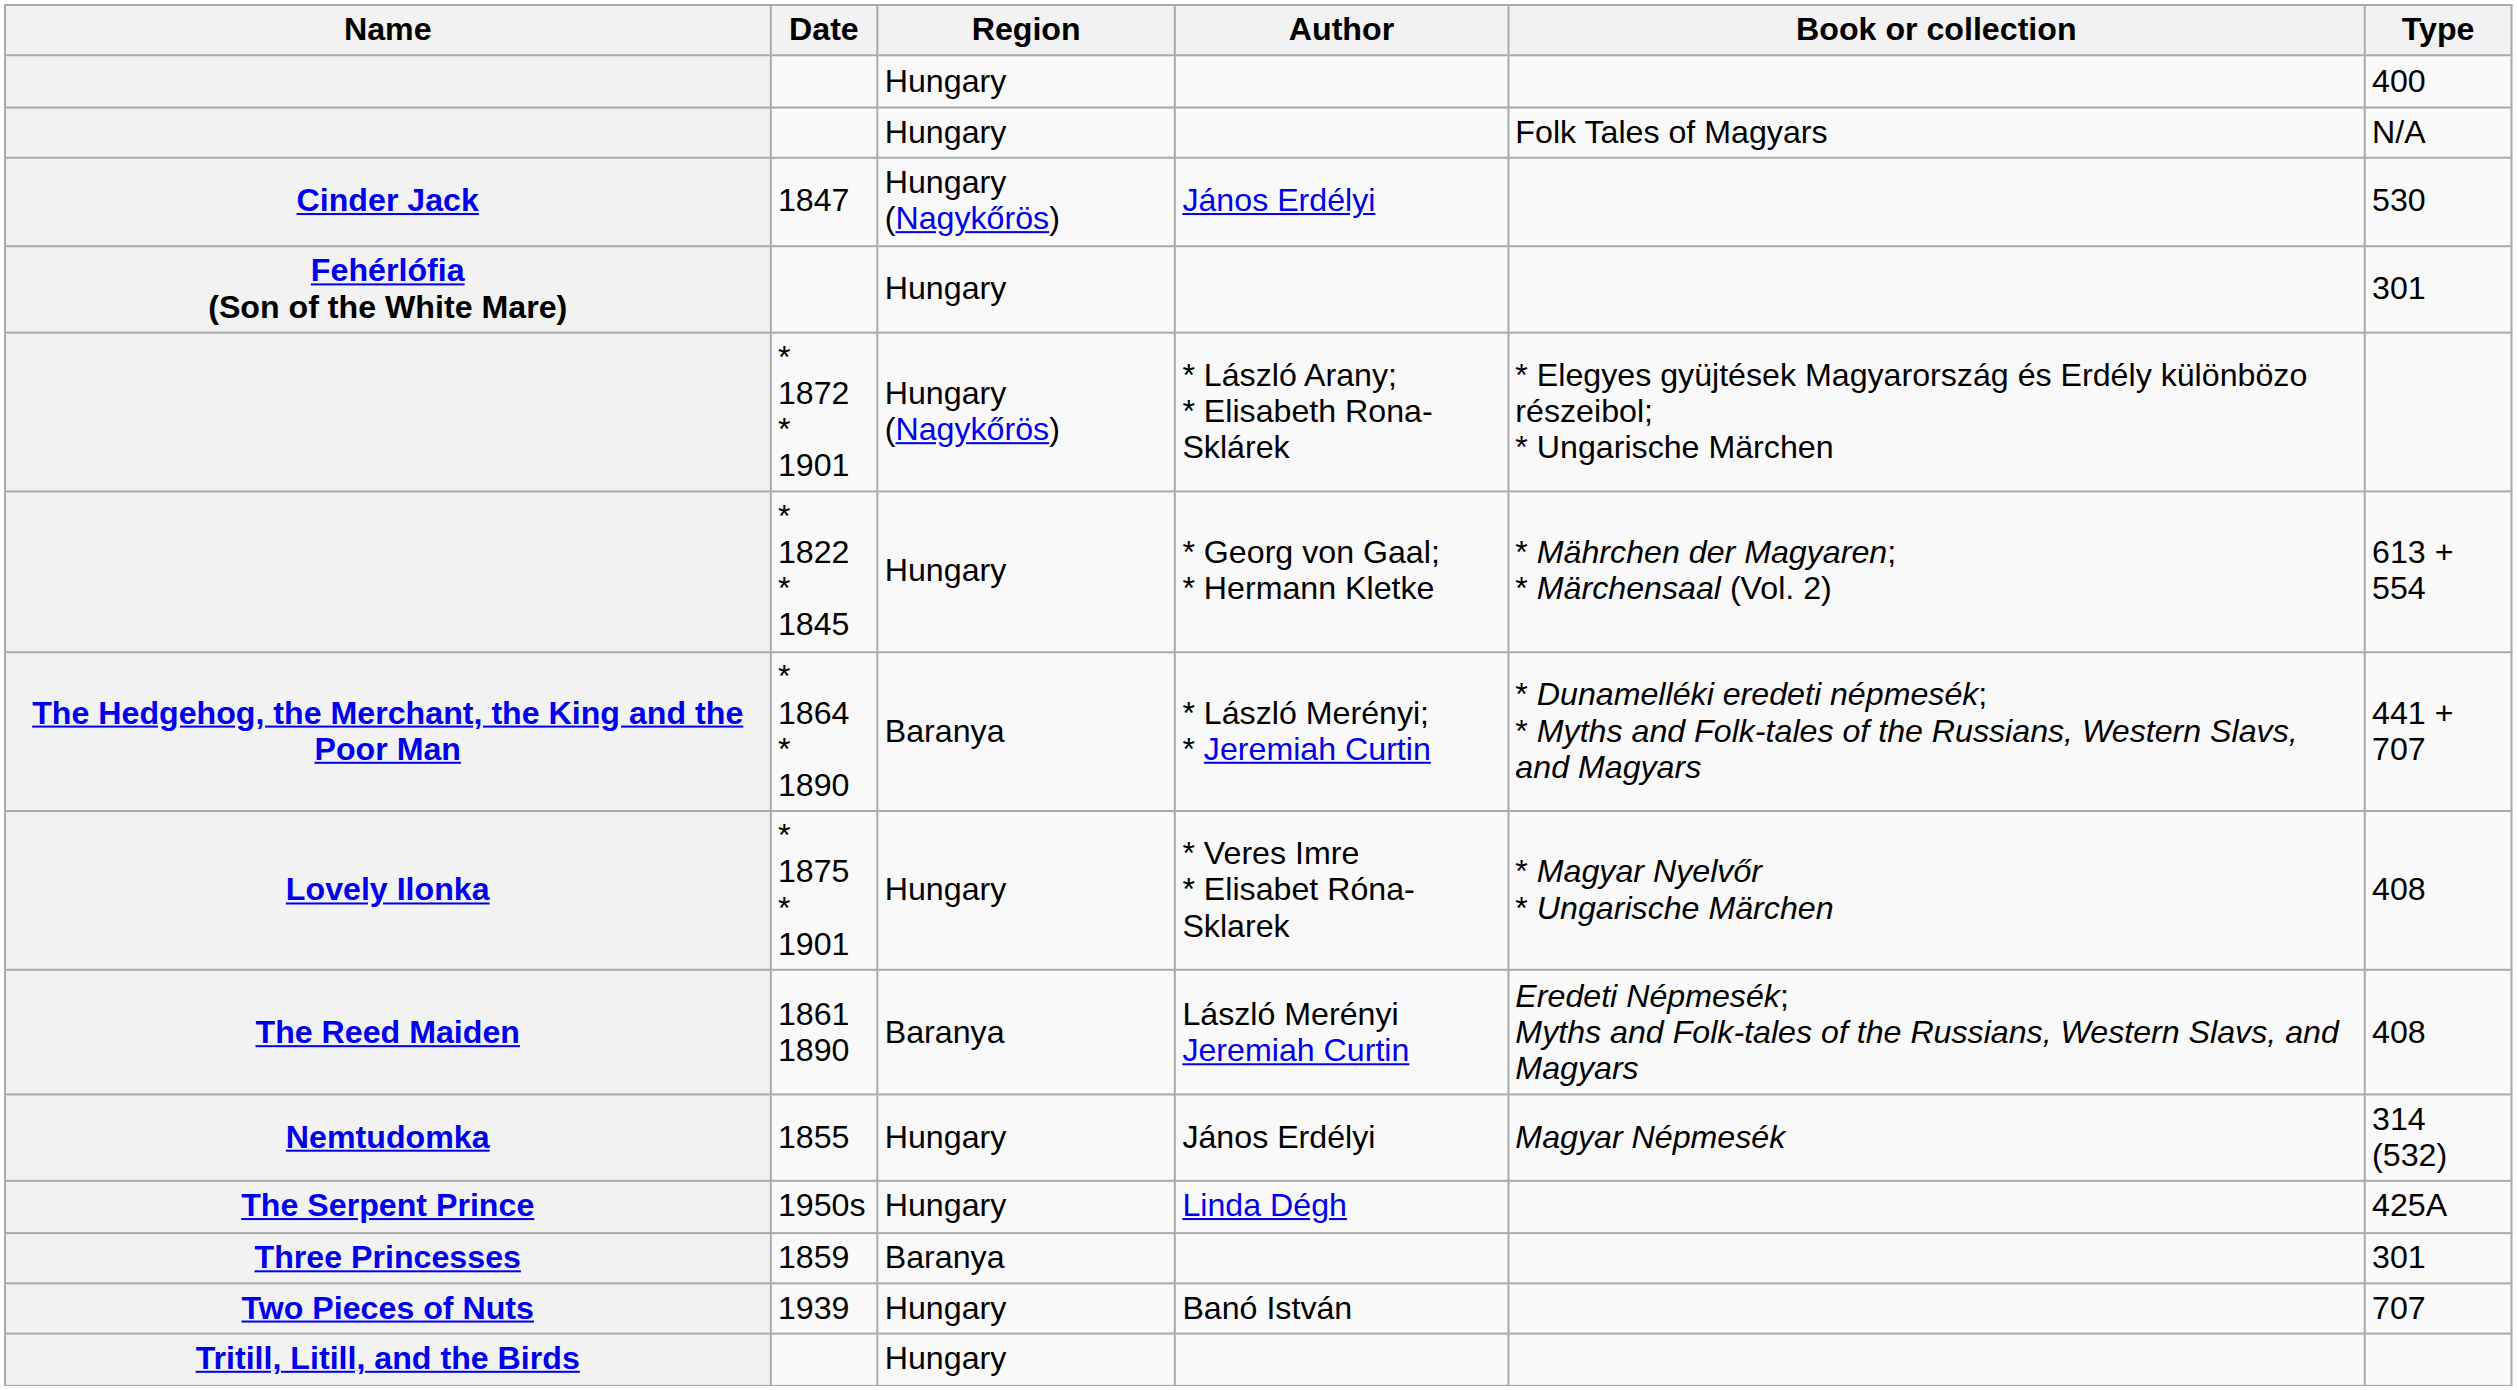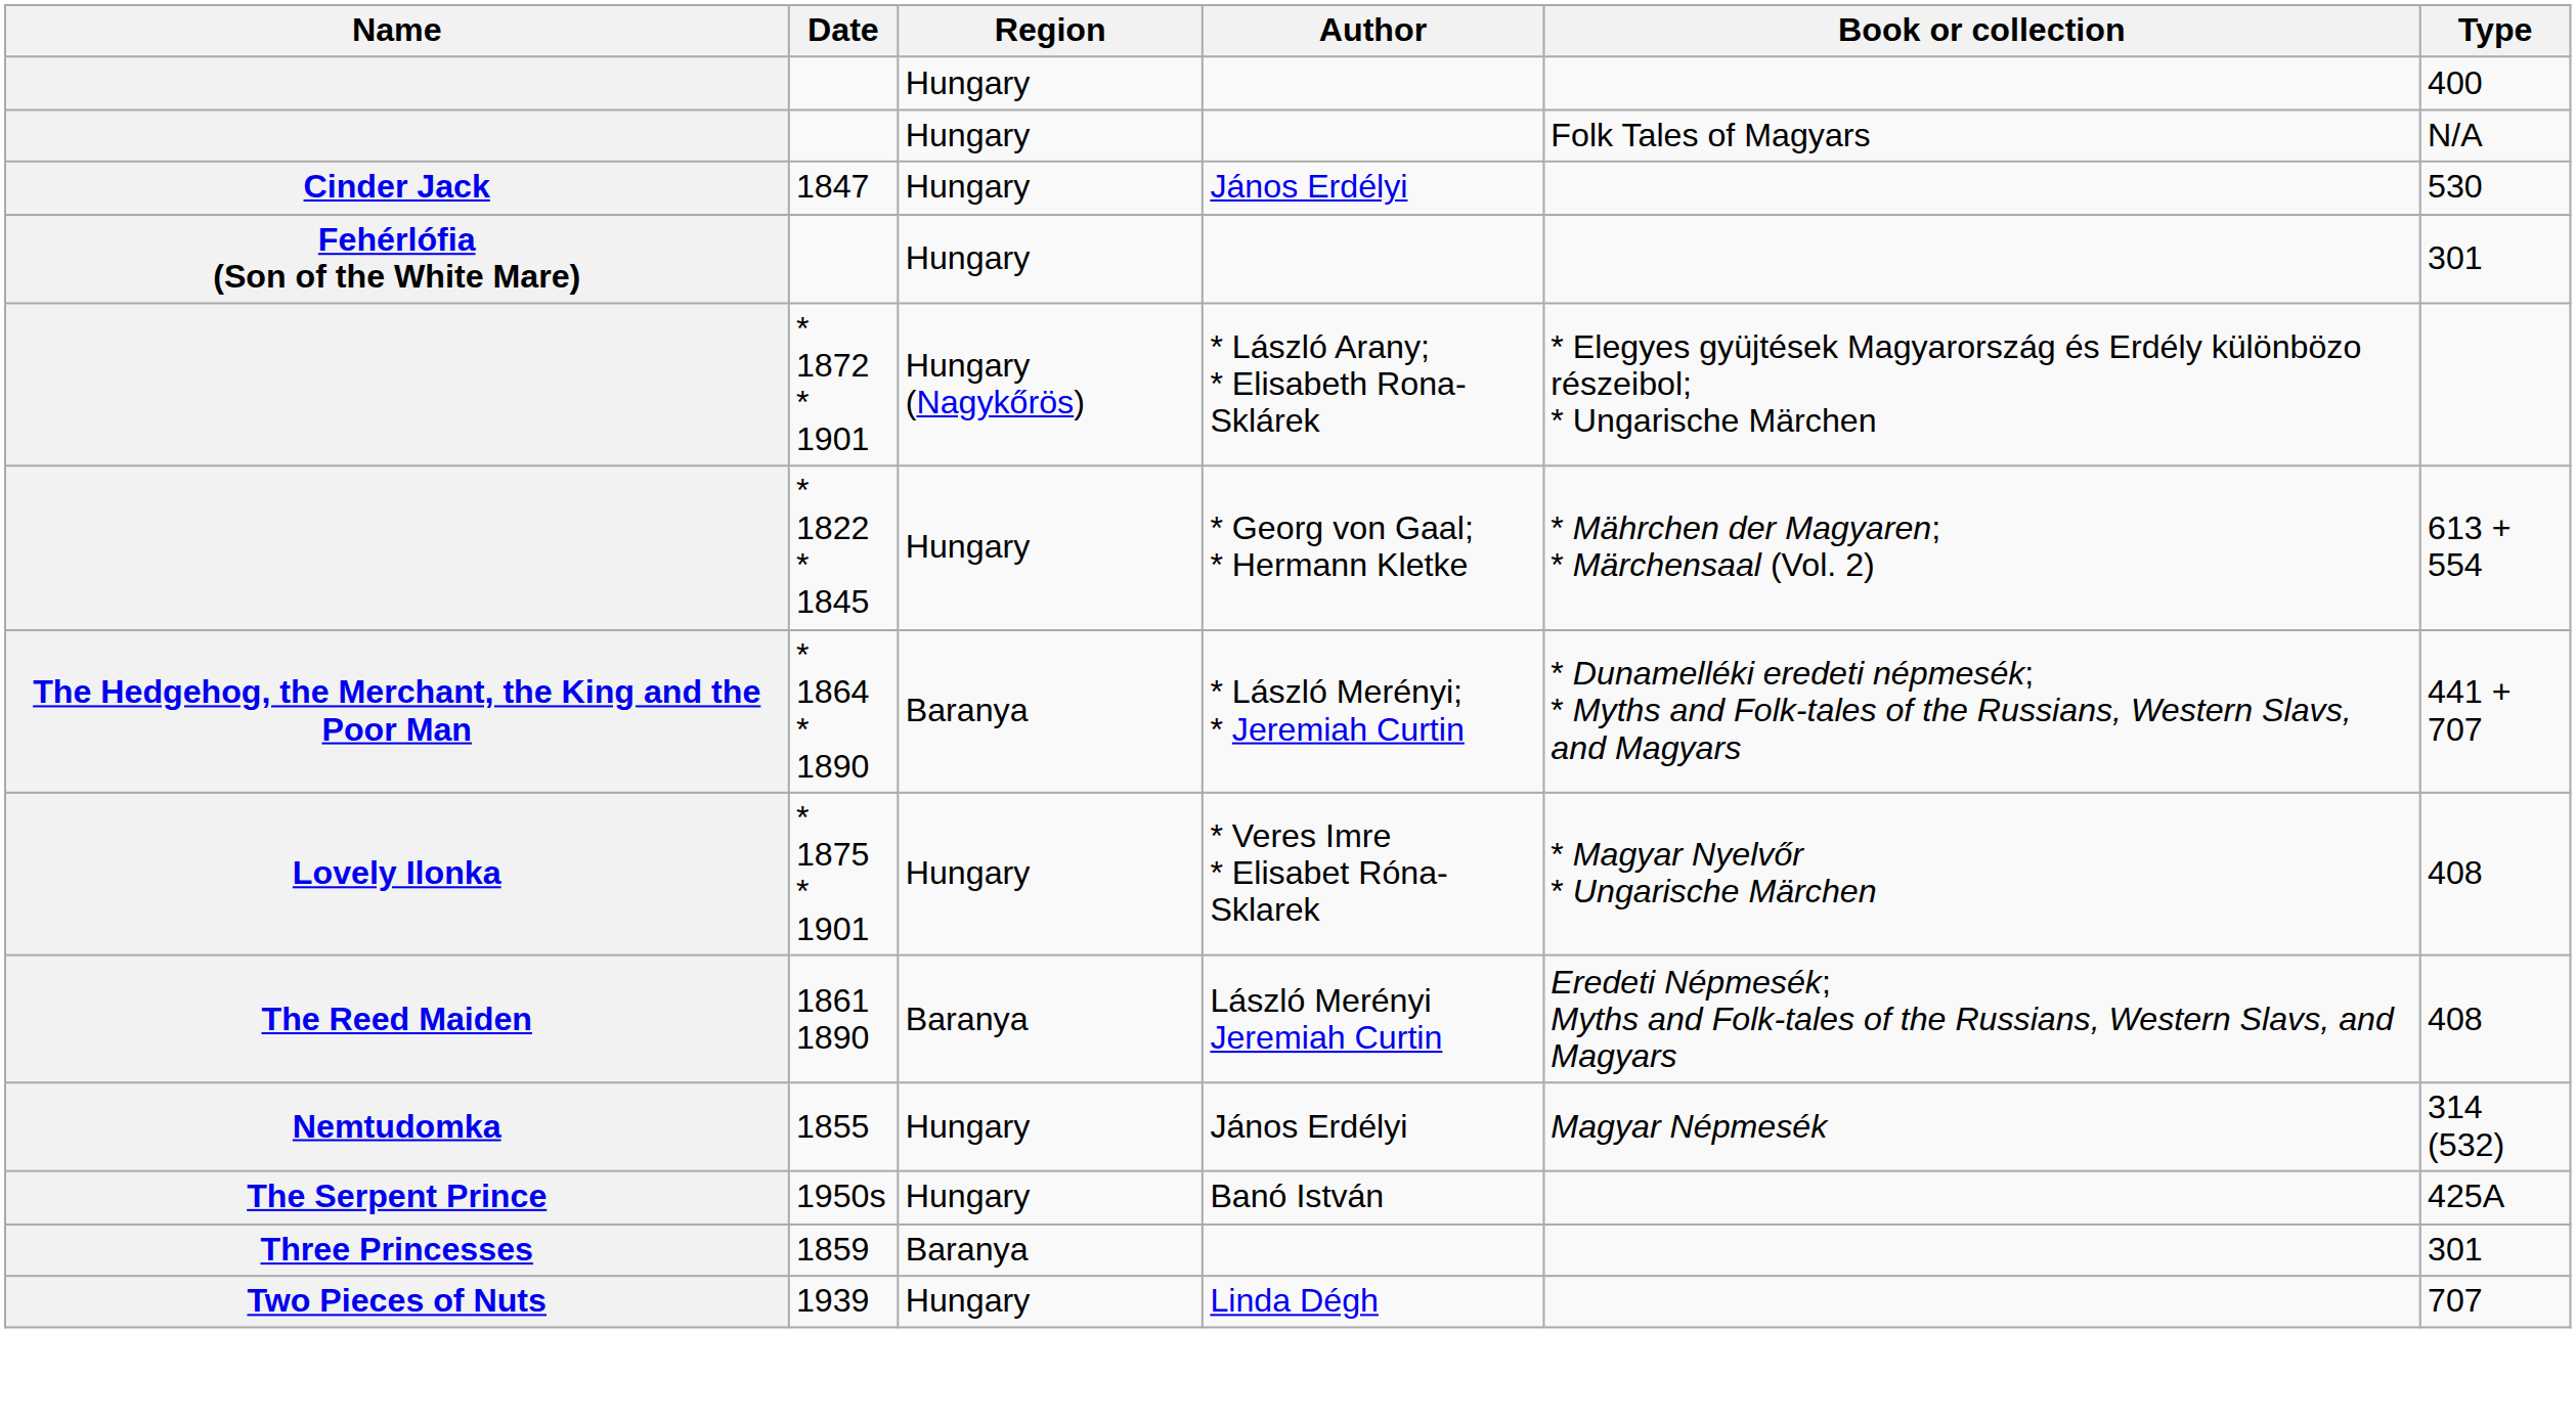Cinder Jack | Region: Hungary (Nagykőrös) -> Hungary
The Serpent Prince | Author: Linda Dégh -> Banó István
Two Pieces of Nuts | Author: Banó István -> Linda Dégh
- row: Tritill, Litill, and the Birds | Hungary
